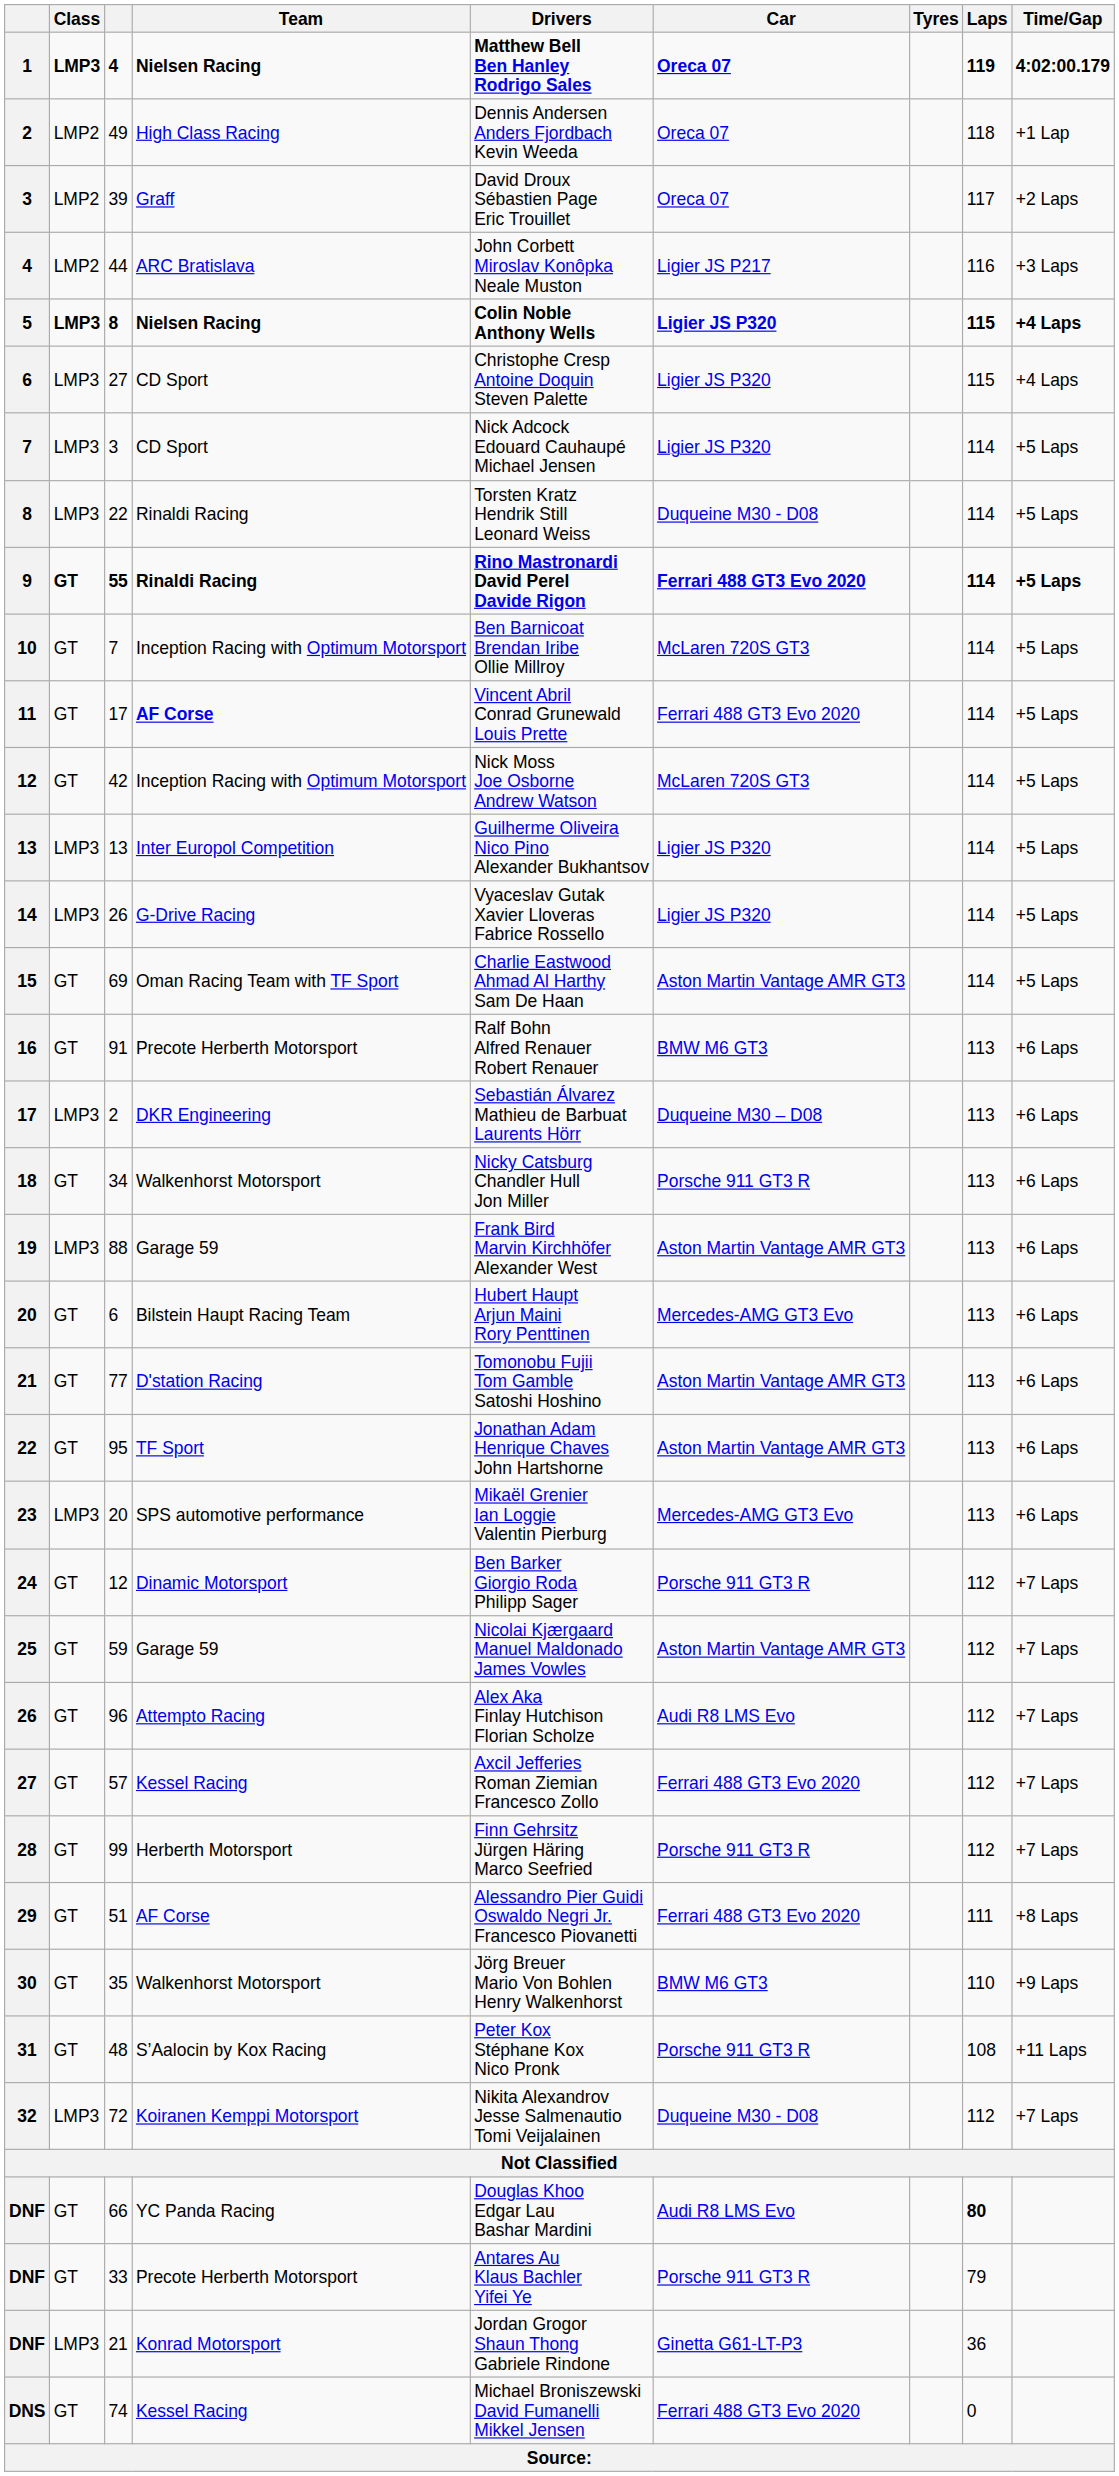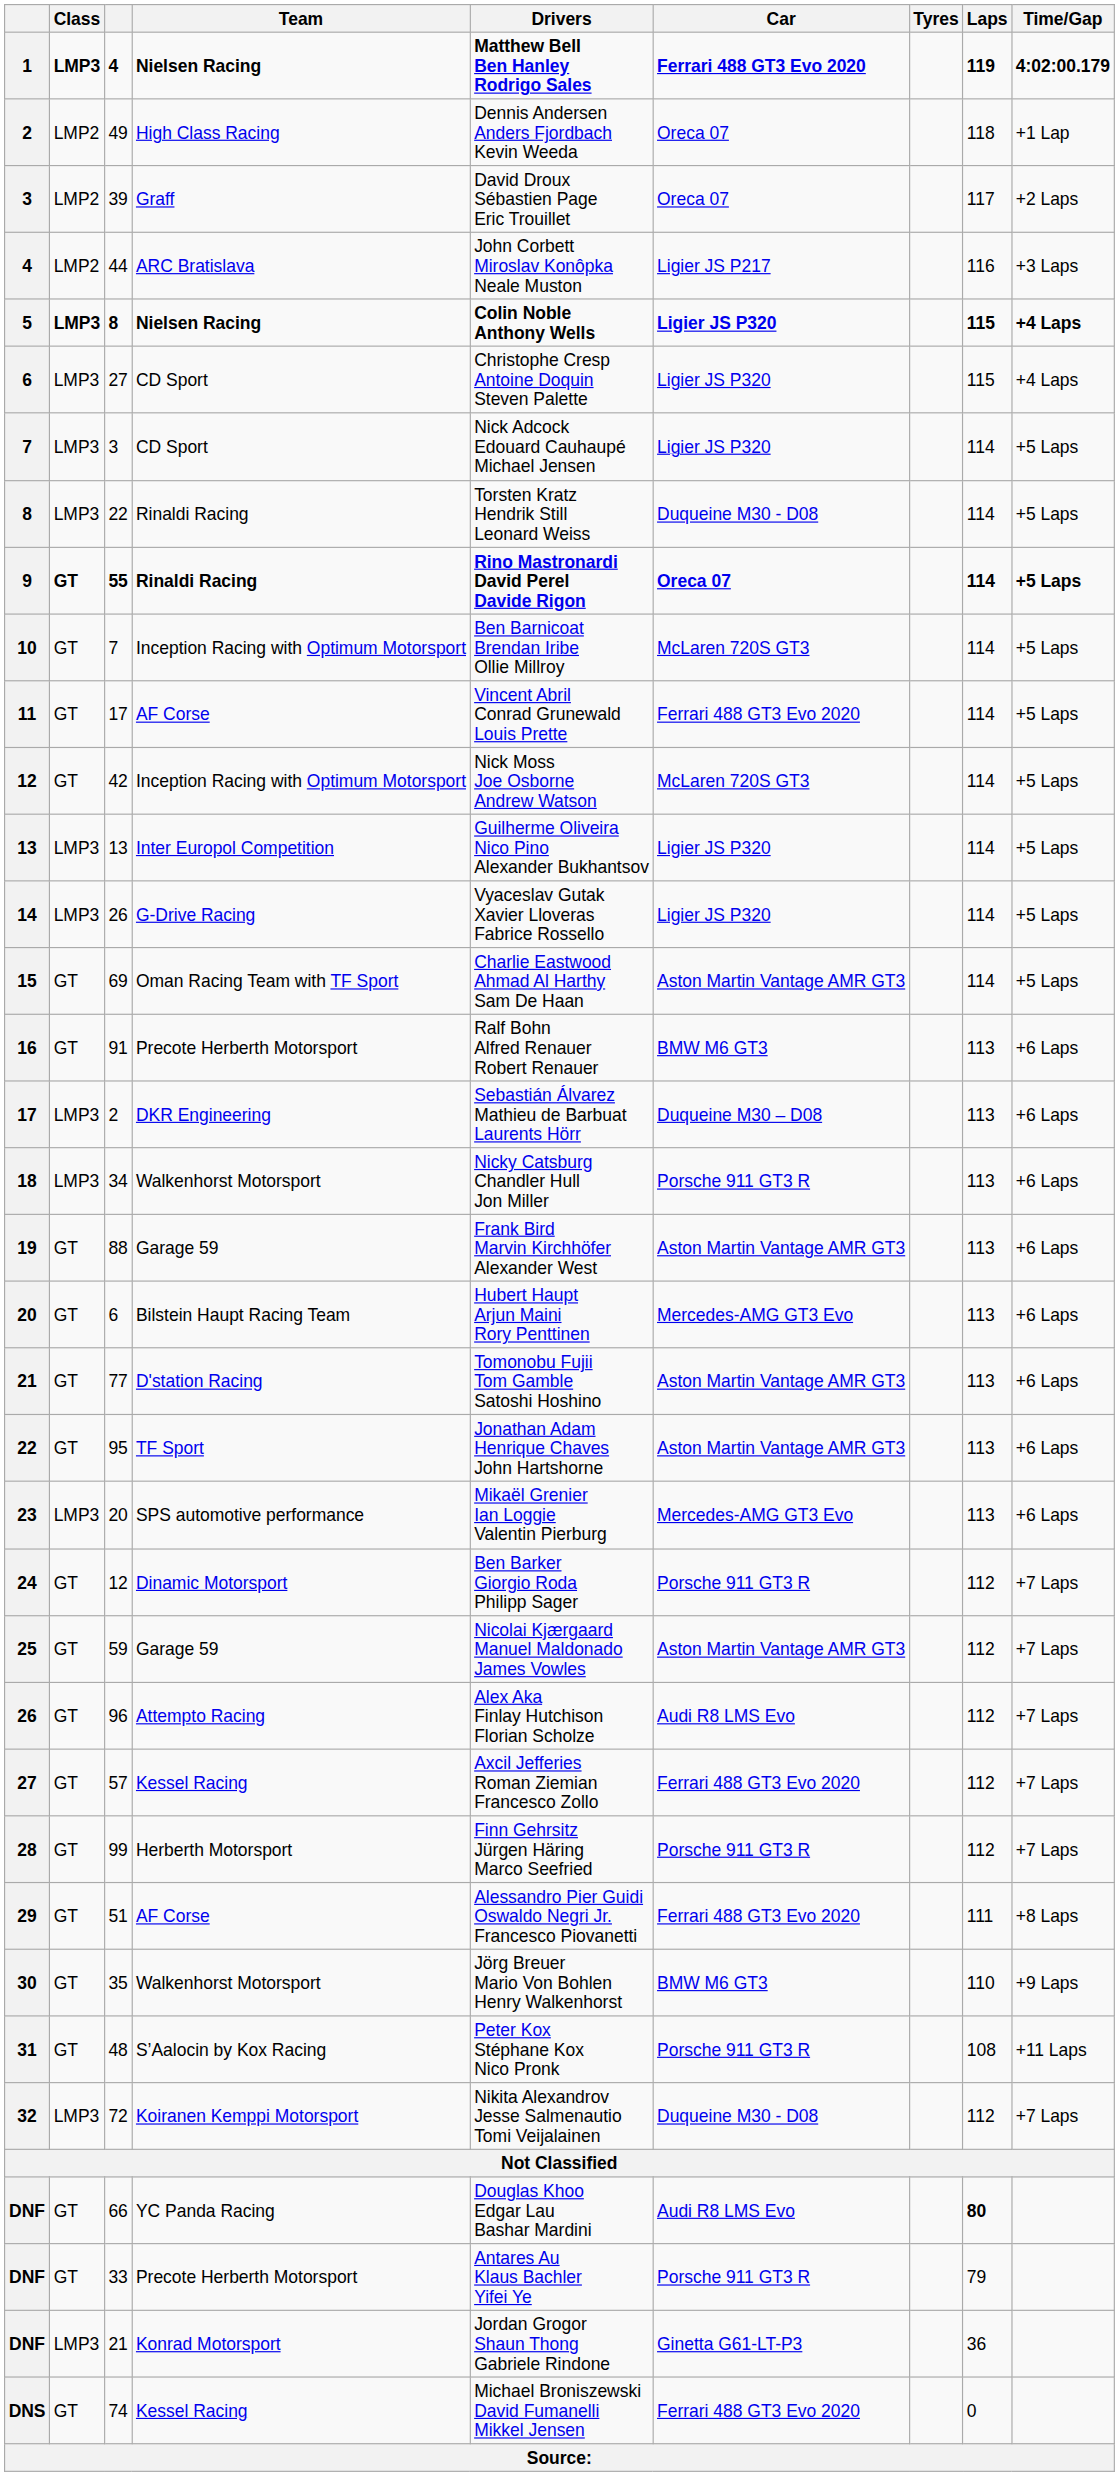1 | Car: Oreca 07 -> Ferrari 488 GT3 Evo 2020
9 | Car: Ferrari 488 GT3 Evo 2020 -> Oreca 07
11 | Team: bold -> normal
18 | Class: GT -> LMP3
19 | Class: LMP3 -> GT
